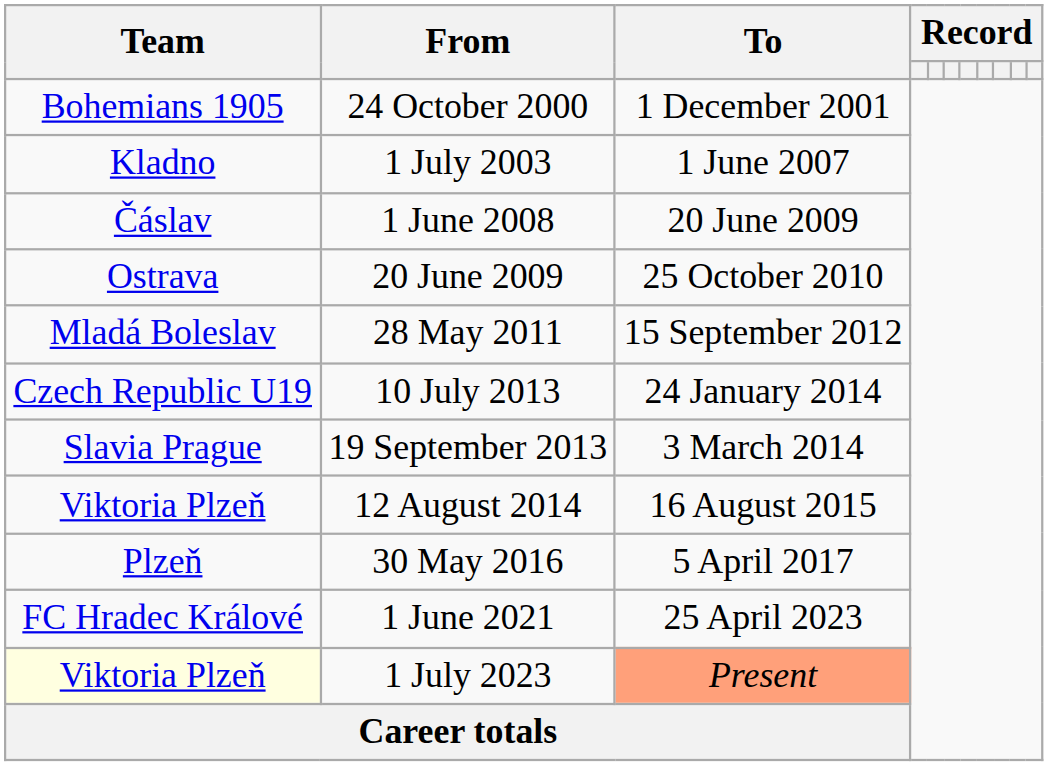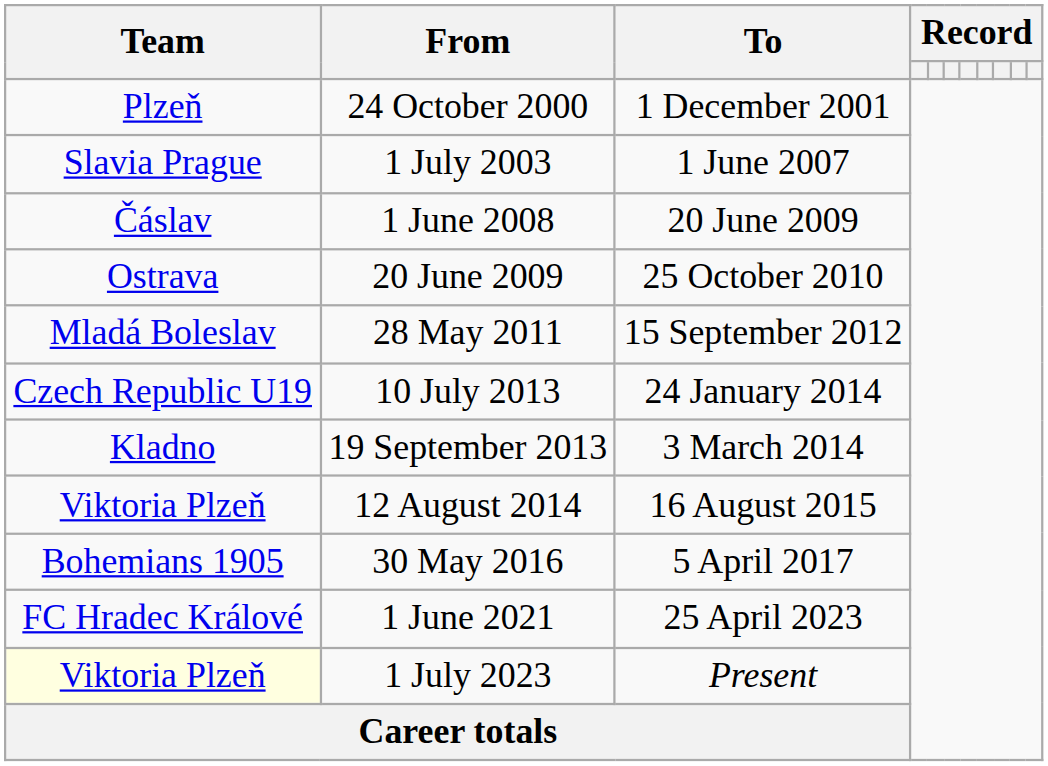24 October 2000 | Team: Bohemians 1905 -> Plzeň
1 July 2003 | Team: Kladno -> Slavia Prague
19 September 2013 | Team: Slavia Prague -> Kladno
30 May 2016 | Team: Plzeň -> Bohemians 1905
1 July 2023 | To: lightsalmon background -> no background
